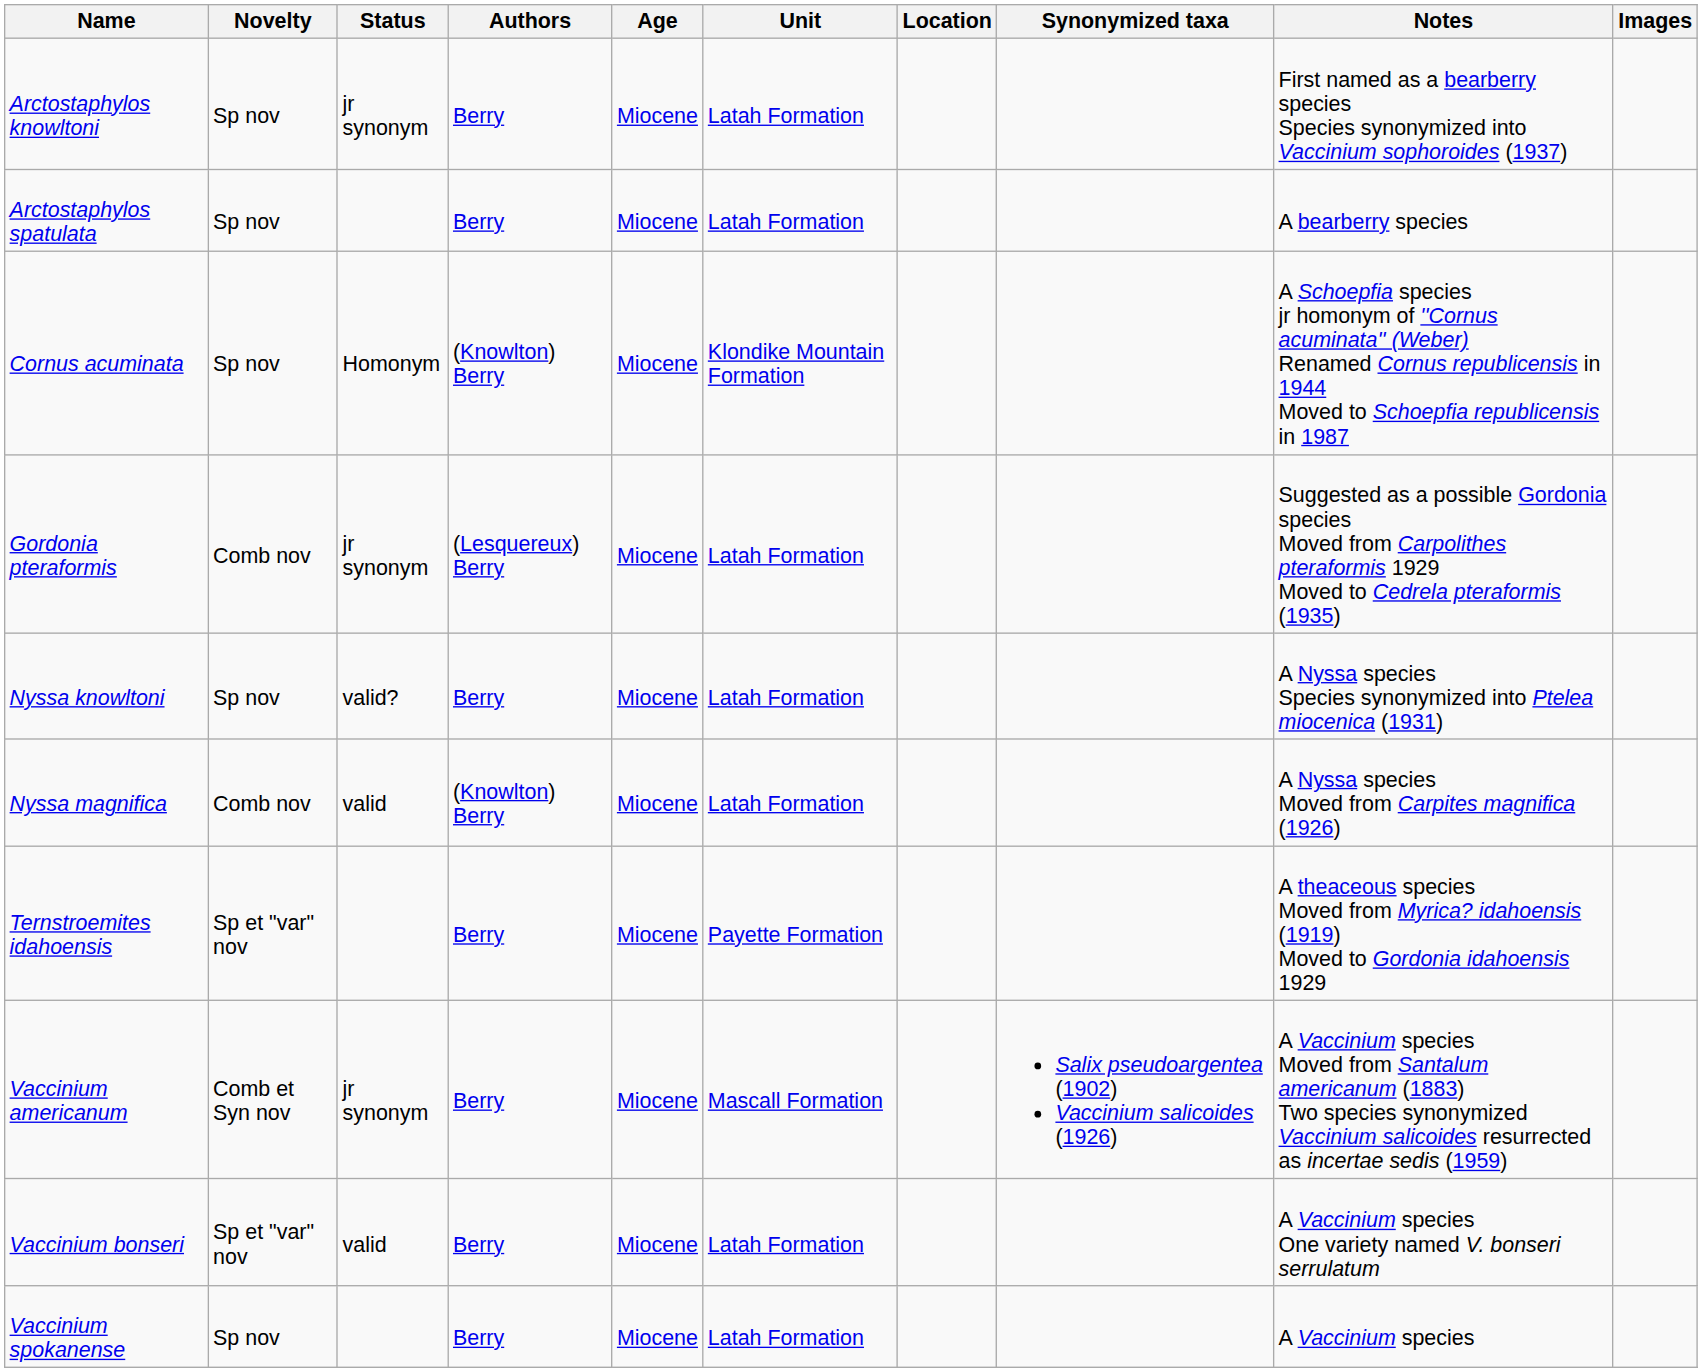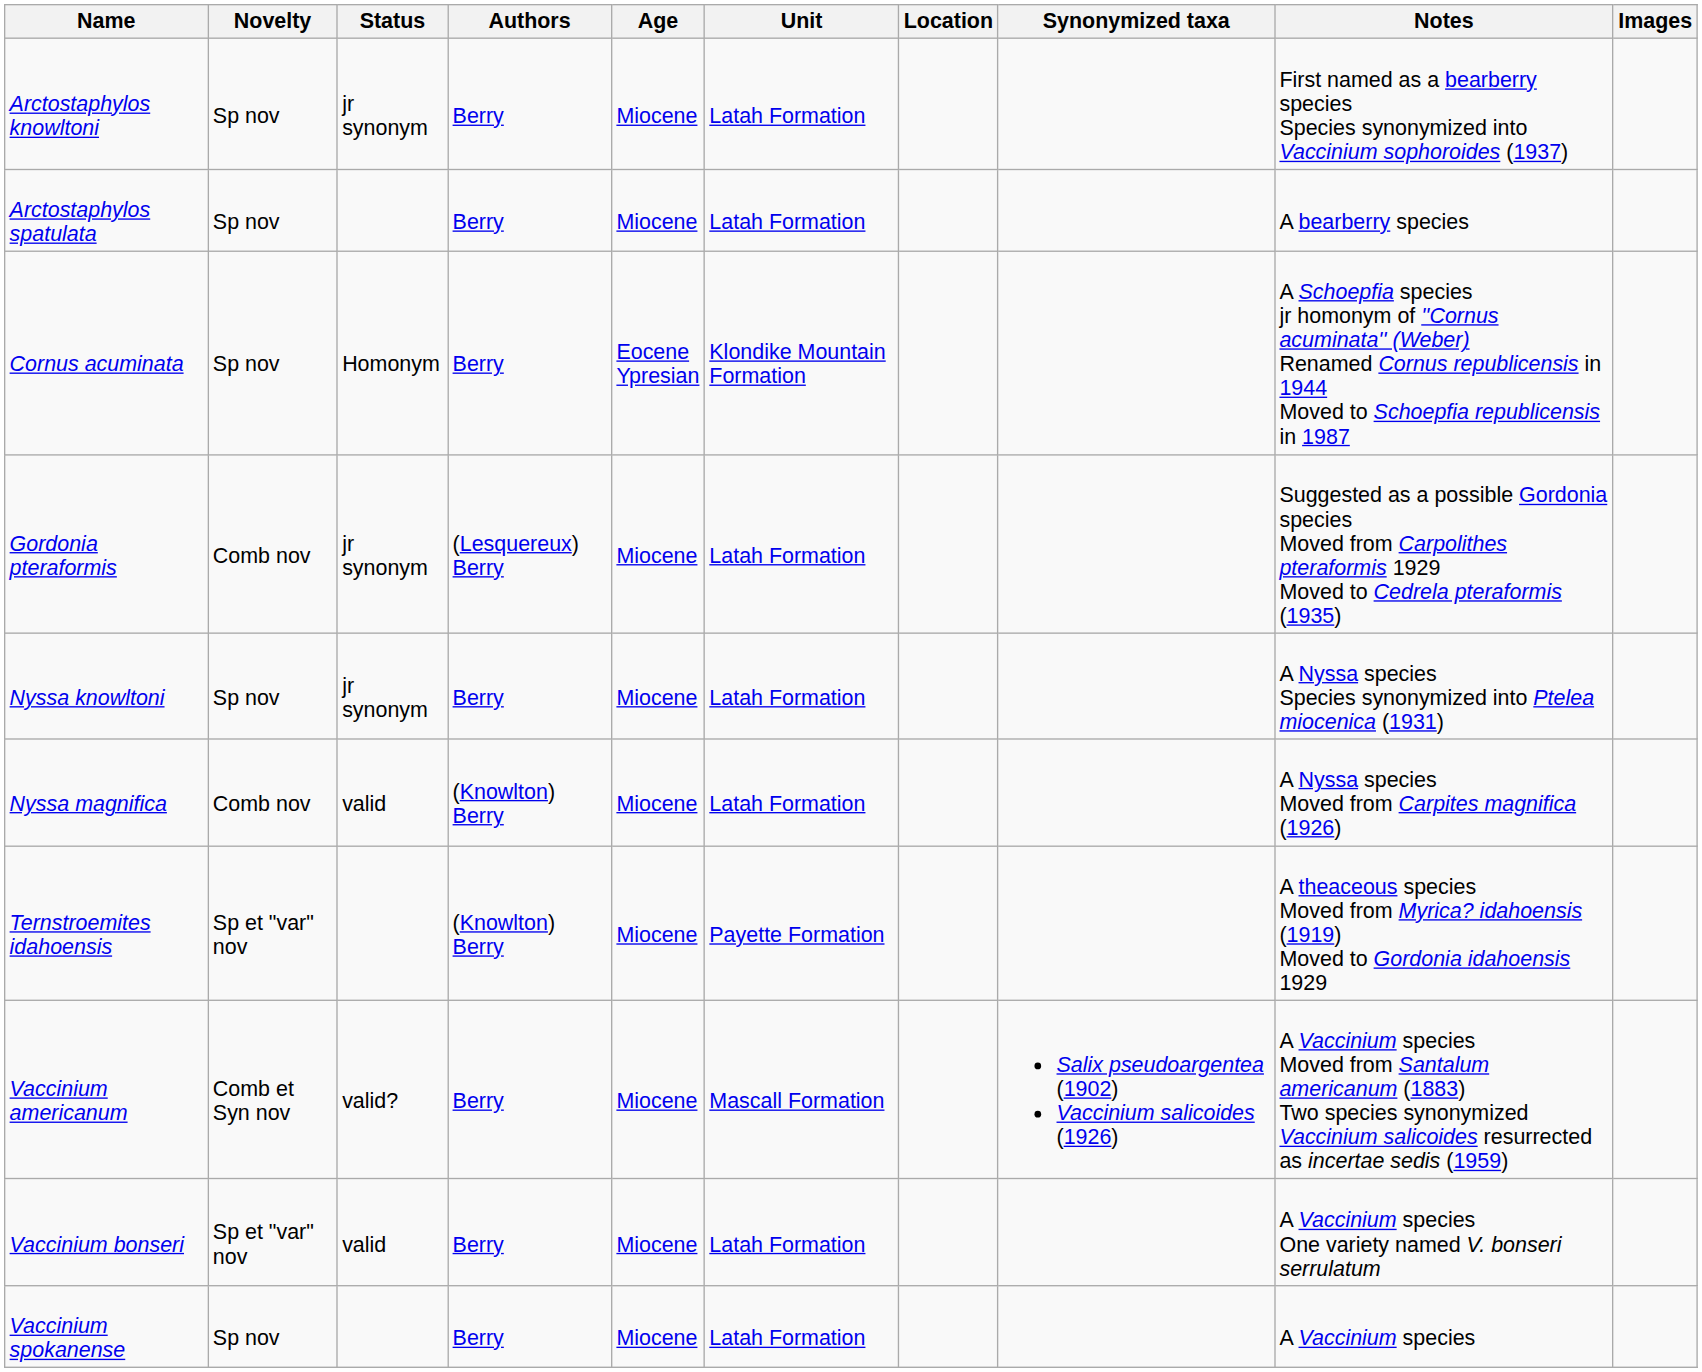Cornus acuminata | Authors: (Knowlton) Berry -> Berry
Cornus acuminata | Age: Miocene -> Eocene Ypresian
Nyssa knowltoni | Status: valid? -> jr synonym
Ternstroemites idahoensis | Authors: Berry -> (Knowlton) Berry
Vaccinium americanum | Status: jr synonym -> valid?
